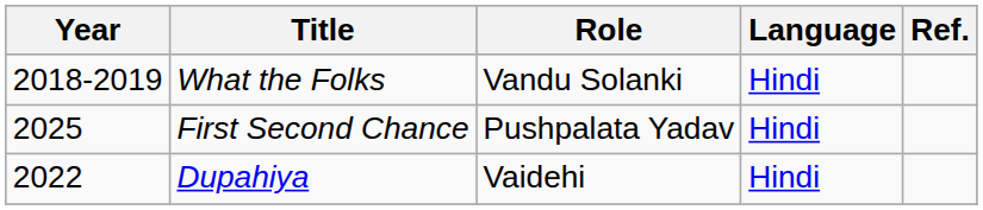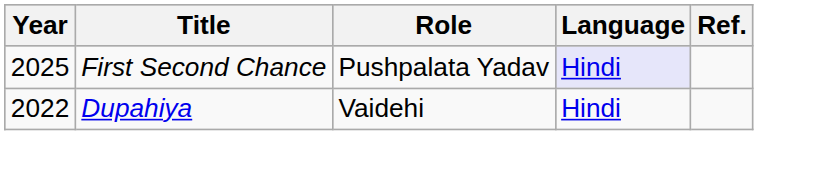- row: 2018-2019 | What the Folks | Vandu Solanki | Hindi
First Second Chance | Language: no background -> lavender background
